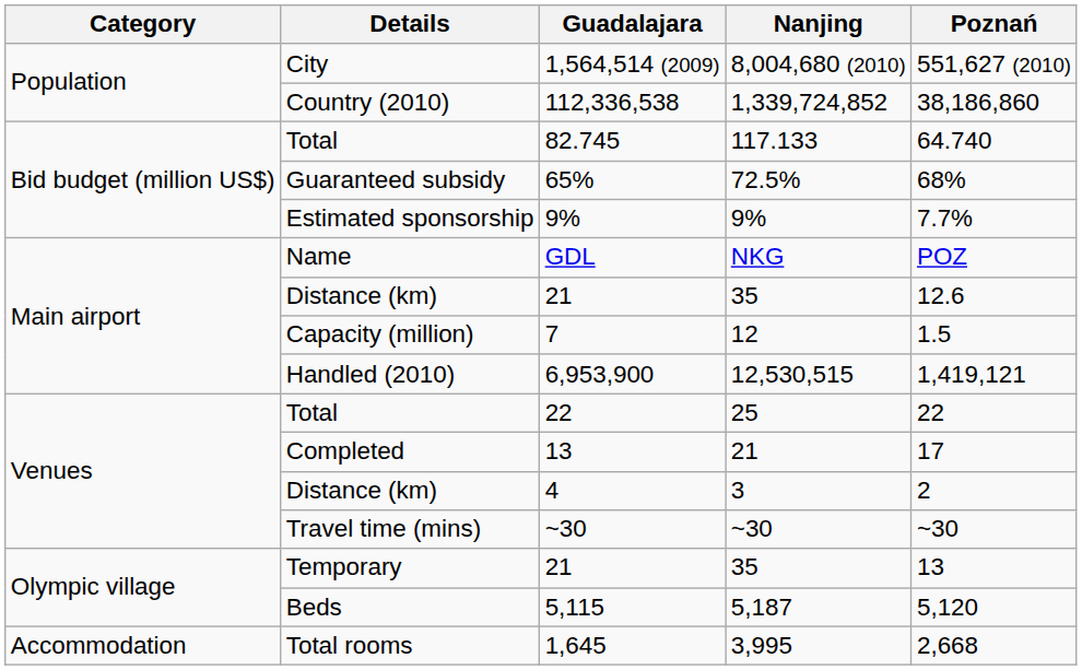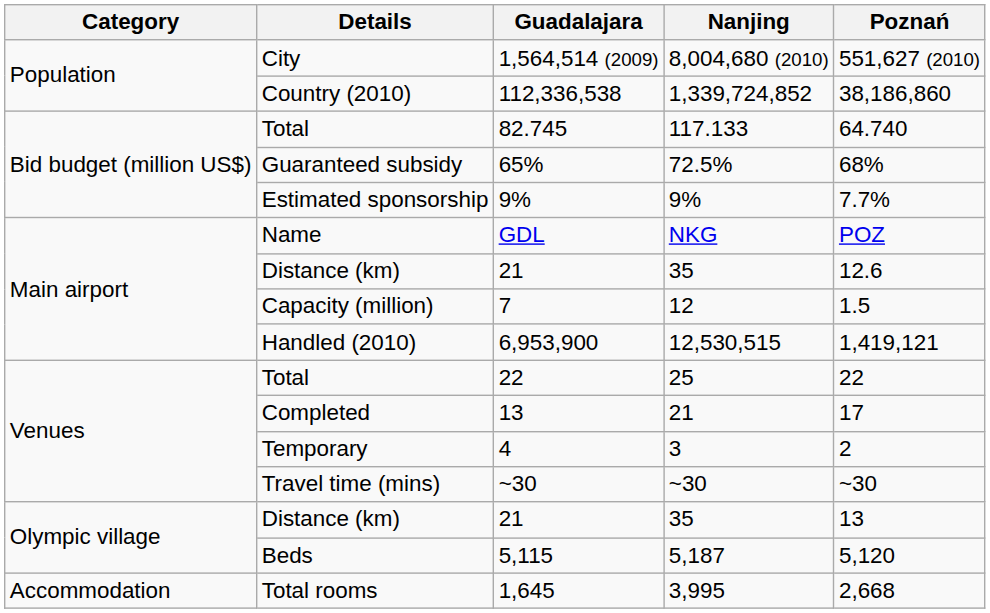4 | Details: Distance (km) -> Temporary
Olympic village / 21 | Details: Temporary -> Distance (km)
